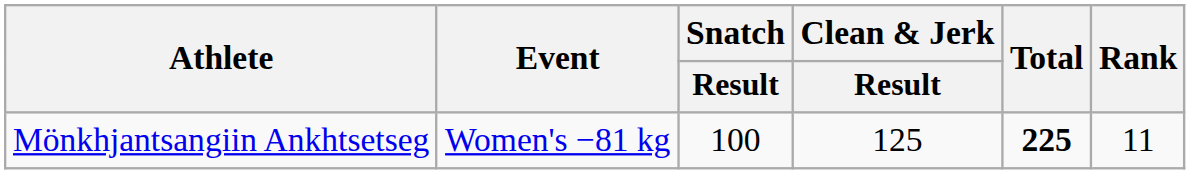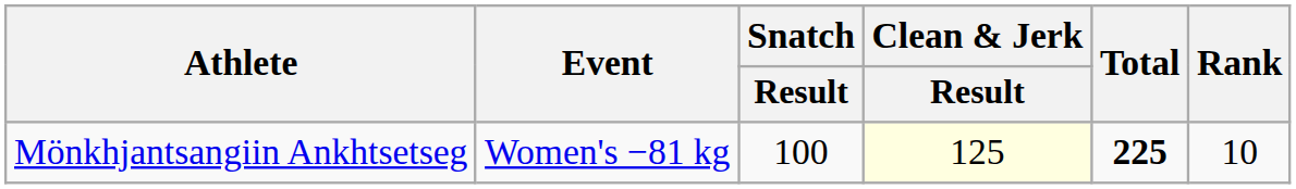Mönkhjantsangiin Ankhtsetseg | Clean & Jerk / Result: no background -> lightyellow background
Mönkhjantsangiin Ankhtsetseg | Rank: 11 -> 10
